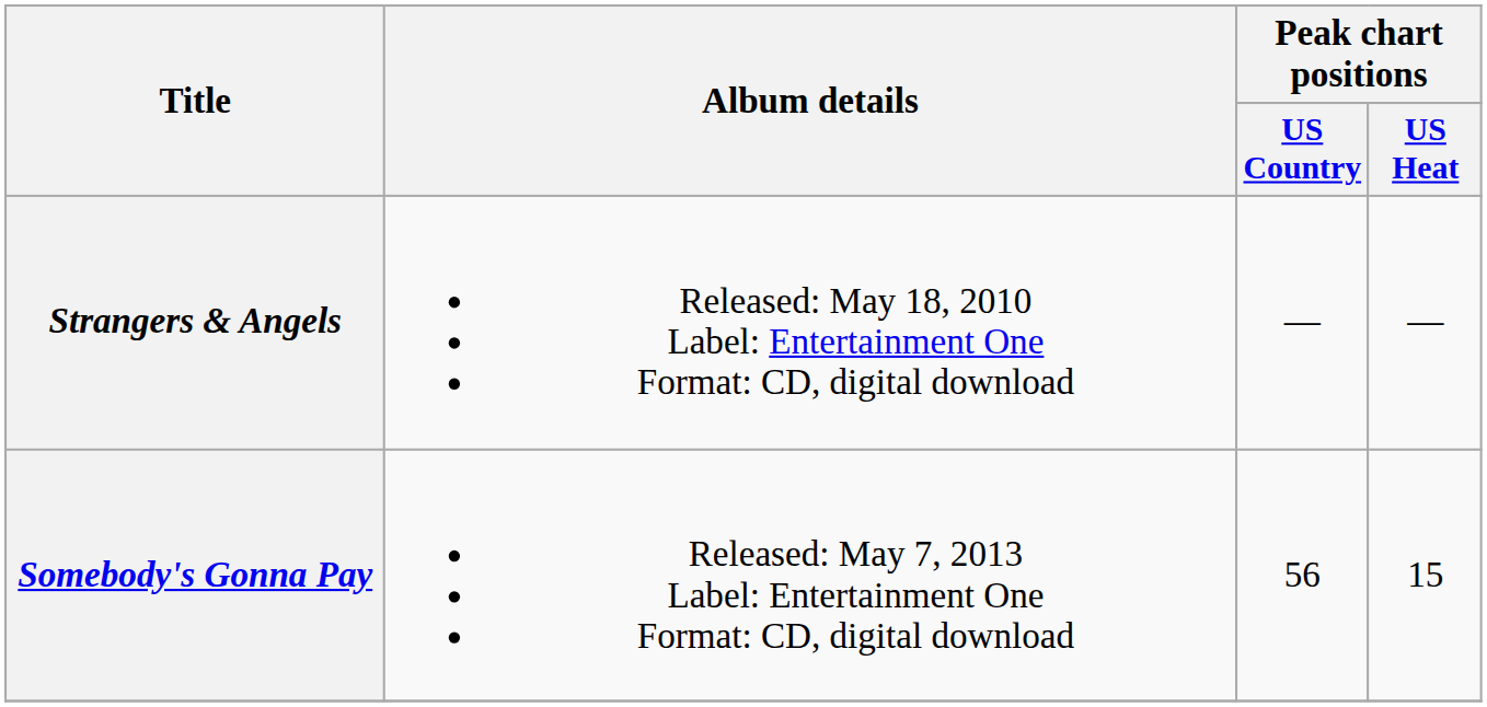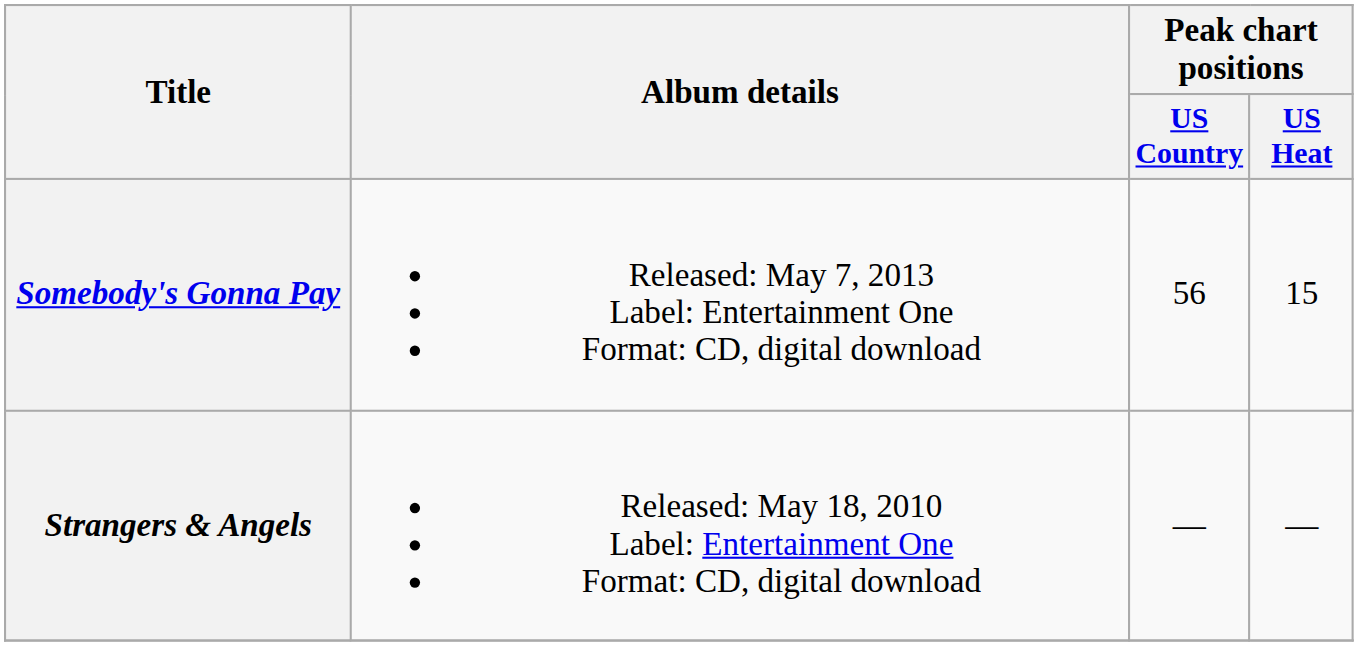rows swapped: Strangers & Angels <-> Somebody's Gonna Pay
